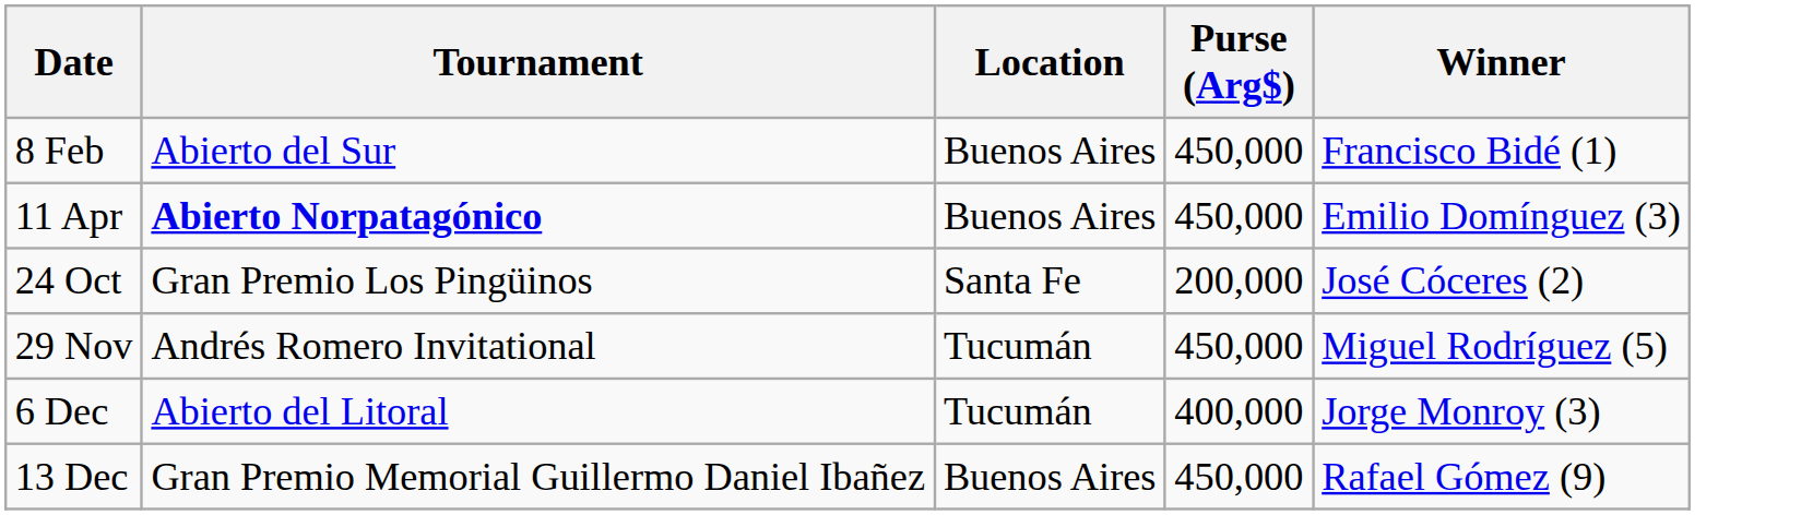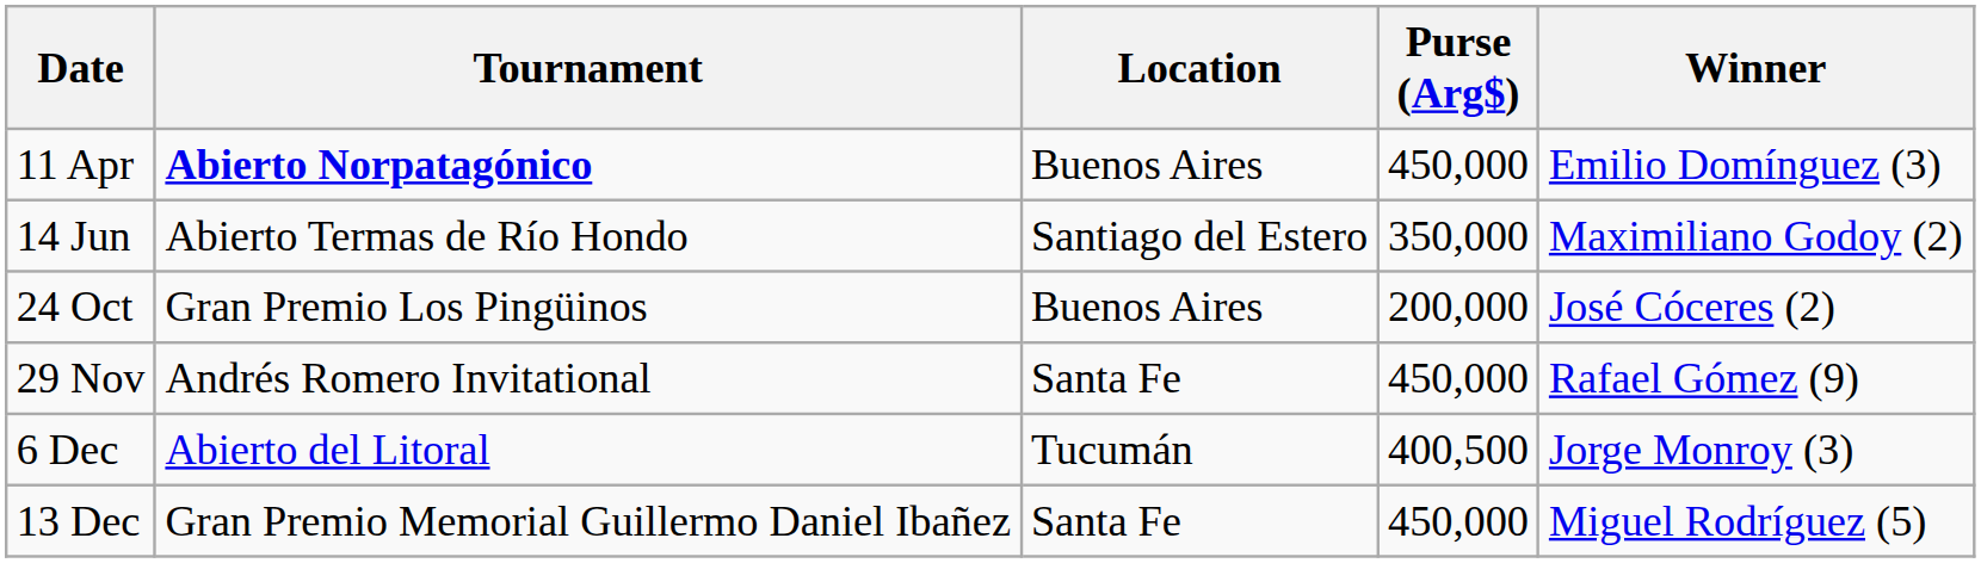- row: 8 Feb | Abierto del Sur | Buenos Aires | 450,000 | Francisco Bidé (1)
+ row: 14 Jun | Abierto Termas de Río Hondo | Santiago del Estero | 350,000 | Maximiliano Godoy (2)
24 Oct | Location: Santa Fe -> Buenos Aires
29 Nov | Location: Tucumán -> Santa Fe
29 Nov | Winner: Miguel Rodríguez (5) -> Rafael Gómez (9)
6 Dec | Purse (Arg$): 400,000 -> 400,500
13 Dec | Location: Buenos Aires -> Santa Fe
13 Dec | Winner: Rafael Gómez (9) -> Miguel Rodríguez (5)
